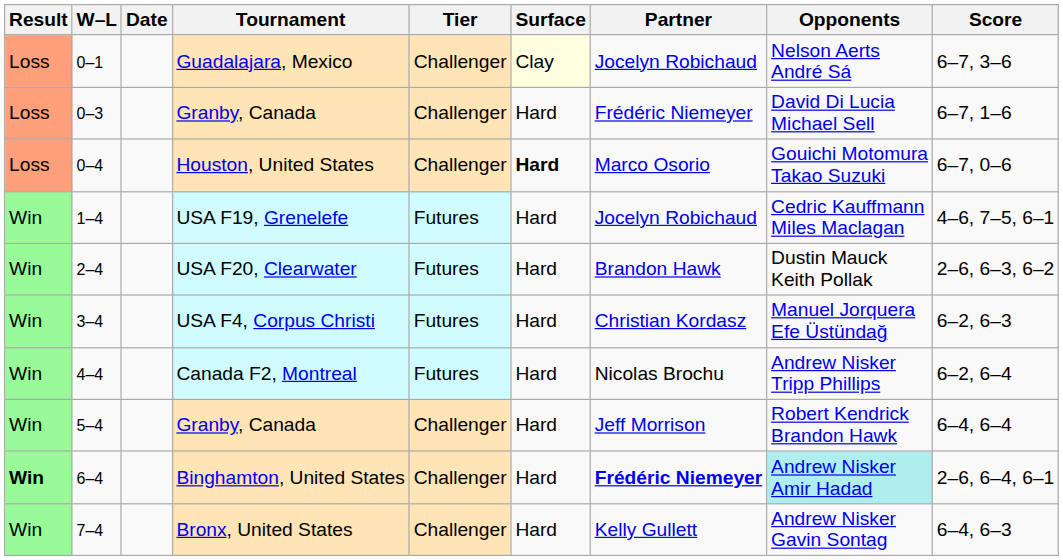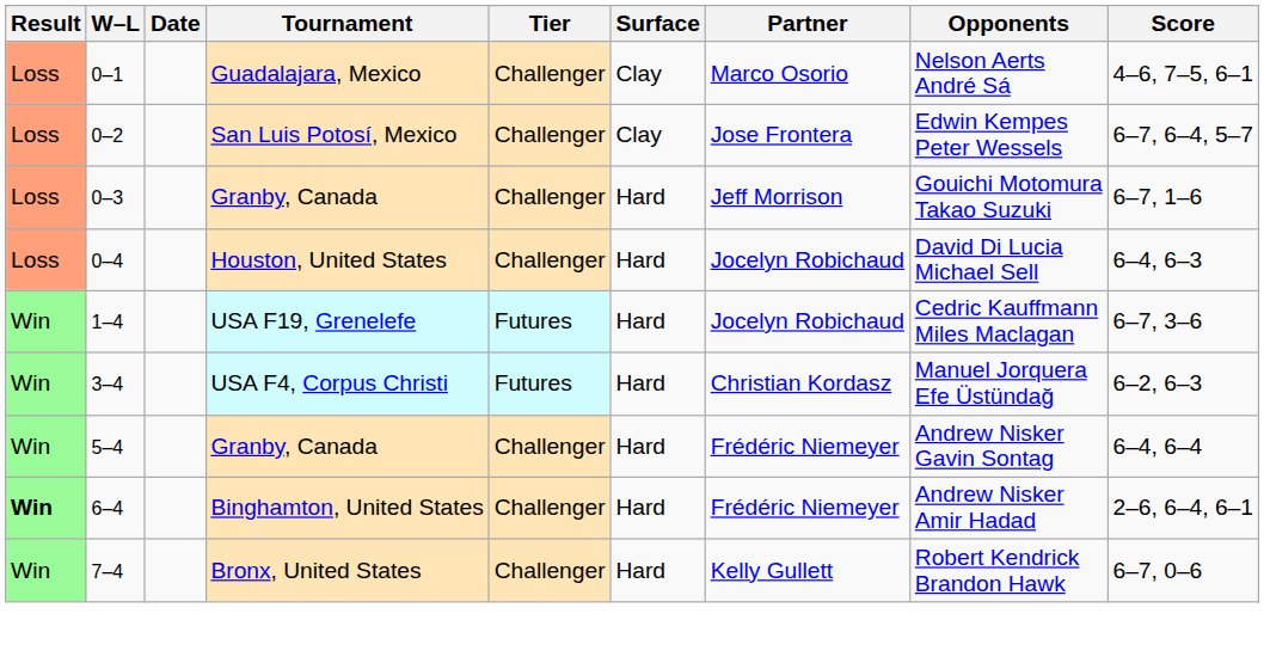Guadalajara, Mexico | Surface: lightyellow background -> no background
Guadalajara, Mexico | Partner: Jocelyn Robichaud -> Marco Osorio
Guadalajara, Mexico | Score: 6–7, 3–6 -> 4–6, 7–5, 6–1
+ row: Loss | 0–2 | San Luis Potosí, Mexico | Challenger | Clay | Jose Frontera | Edwin Kempes Peter Wessels | 6–7, 6–4, 5–7
0–3 / Granby, Canada | Partner: Frédéric Niemeyer -> Jeff Morrison
0–3 / Granby, Canada | Opponents: David Di Lucia Michael Sell -> Gouichi Motomura Takao Suzuki
Houston, United States | Surface: bold -> normal
Houston, United States | Partner: Marco Osorio -> Jocelyn Robichaud
Houston, United States | Opponents: Gouichi Motomura Takao Suzuki -> David Di Lucia Michael Sell
Houston, United States | Score: 6–7, 0–6 -> 6–4, 6–3
USA F19, Grenelefe | Score: 4–6, 7–5, 6–1 -> 6–7, 3–6
- row: Win | 2–4 | USA F20, Clearwater | Futures | Hard | Brandon Hawk | Dustin Mauck Keith Pollak | 2–6, 6–3, 6–2
- row: Win | 4–4 | Canada F2, Montreal | Futures | Hard | Nicolas Brochu | Andrew Nisker Tripp Phillips | 6–2, 6–4
5–4 / Granby, Canada | Partner: Jeff Morrison -> Frédéric Niemeyer
5–4 / Granby, Canada | Opponents: Robert Kendrick Brandon Hawk -> Andrew Nisker Gavin Sontag
Binghamton, United States | Partner: bold -> normal
Binghamton, United States | Opponents: paleturquoise background -> no background
Bronx, United States | Opponents: Andrew Nisker Gavin Sontag -> Robert Kendrick Brandon Hawk
Bronx, United States | Score: 6–4, 6–3 -> 6–7, 0–6
